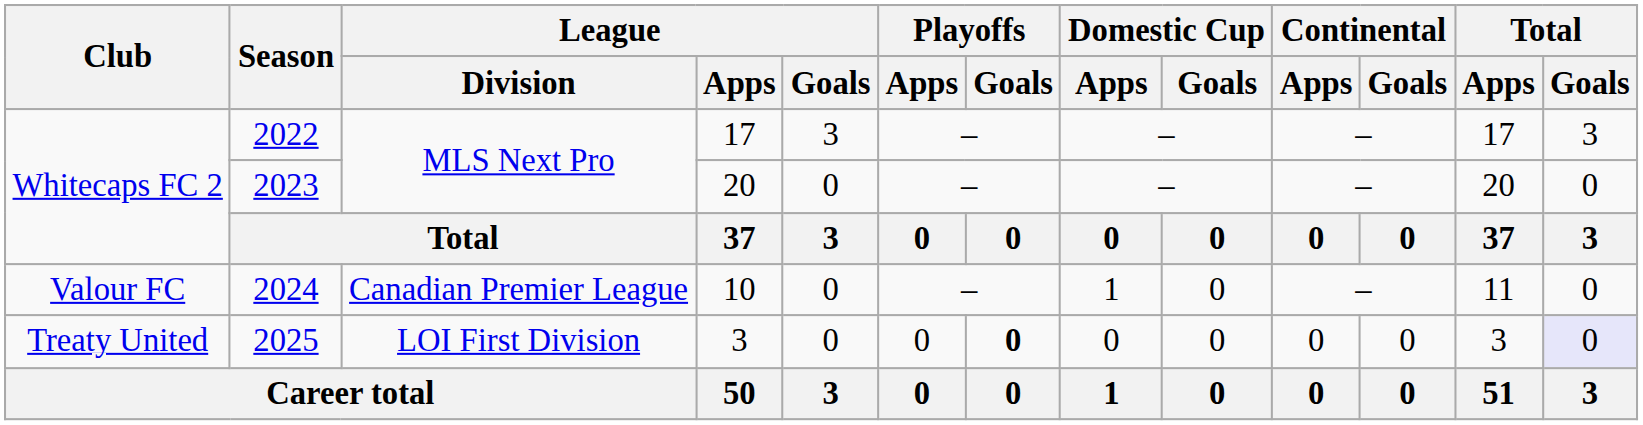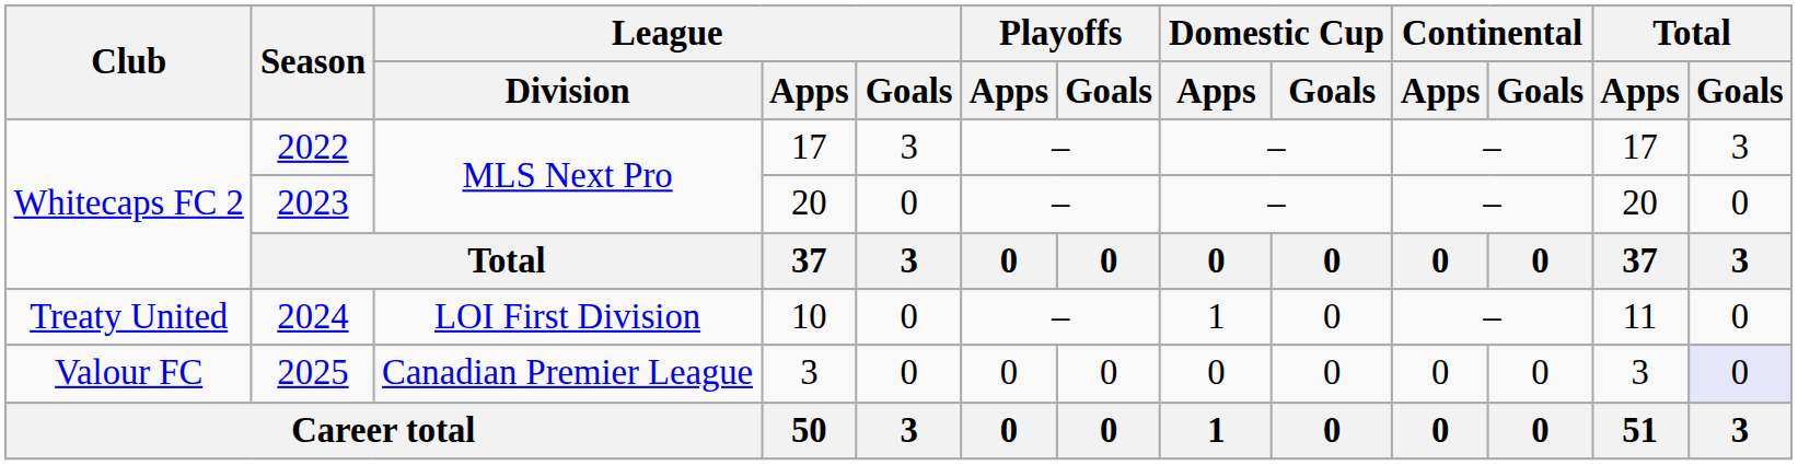2024 | Club: Valour FC -> Treaty United
2024 | League / Division: Canadian Premier League -> LOI First Division
2025 | Club: Treaty United -> Valour FC
2025 | League / Division: LOI First Division -> Canadian Premier League
2025 | Playoffs / Goals: bold -> normal
